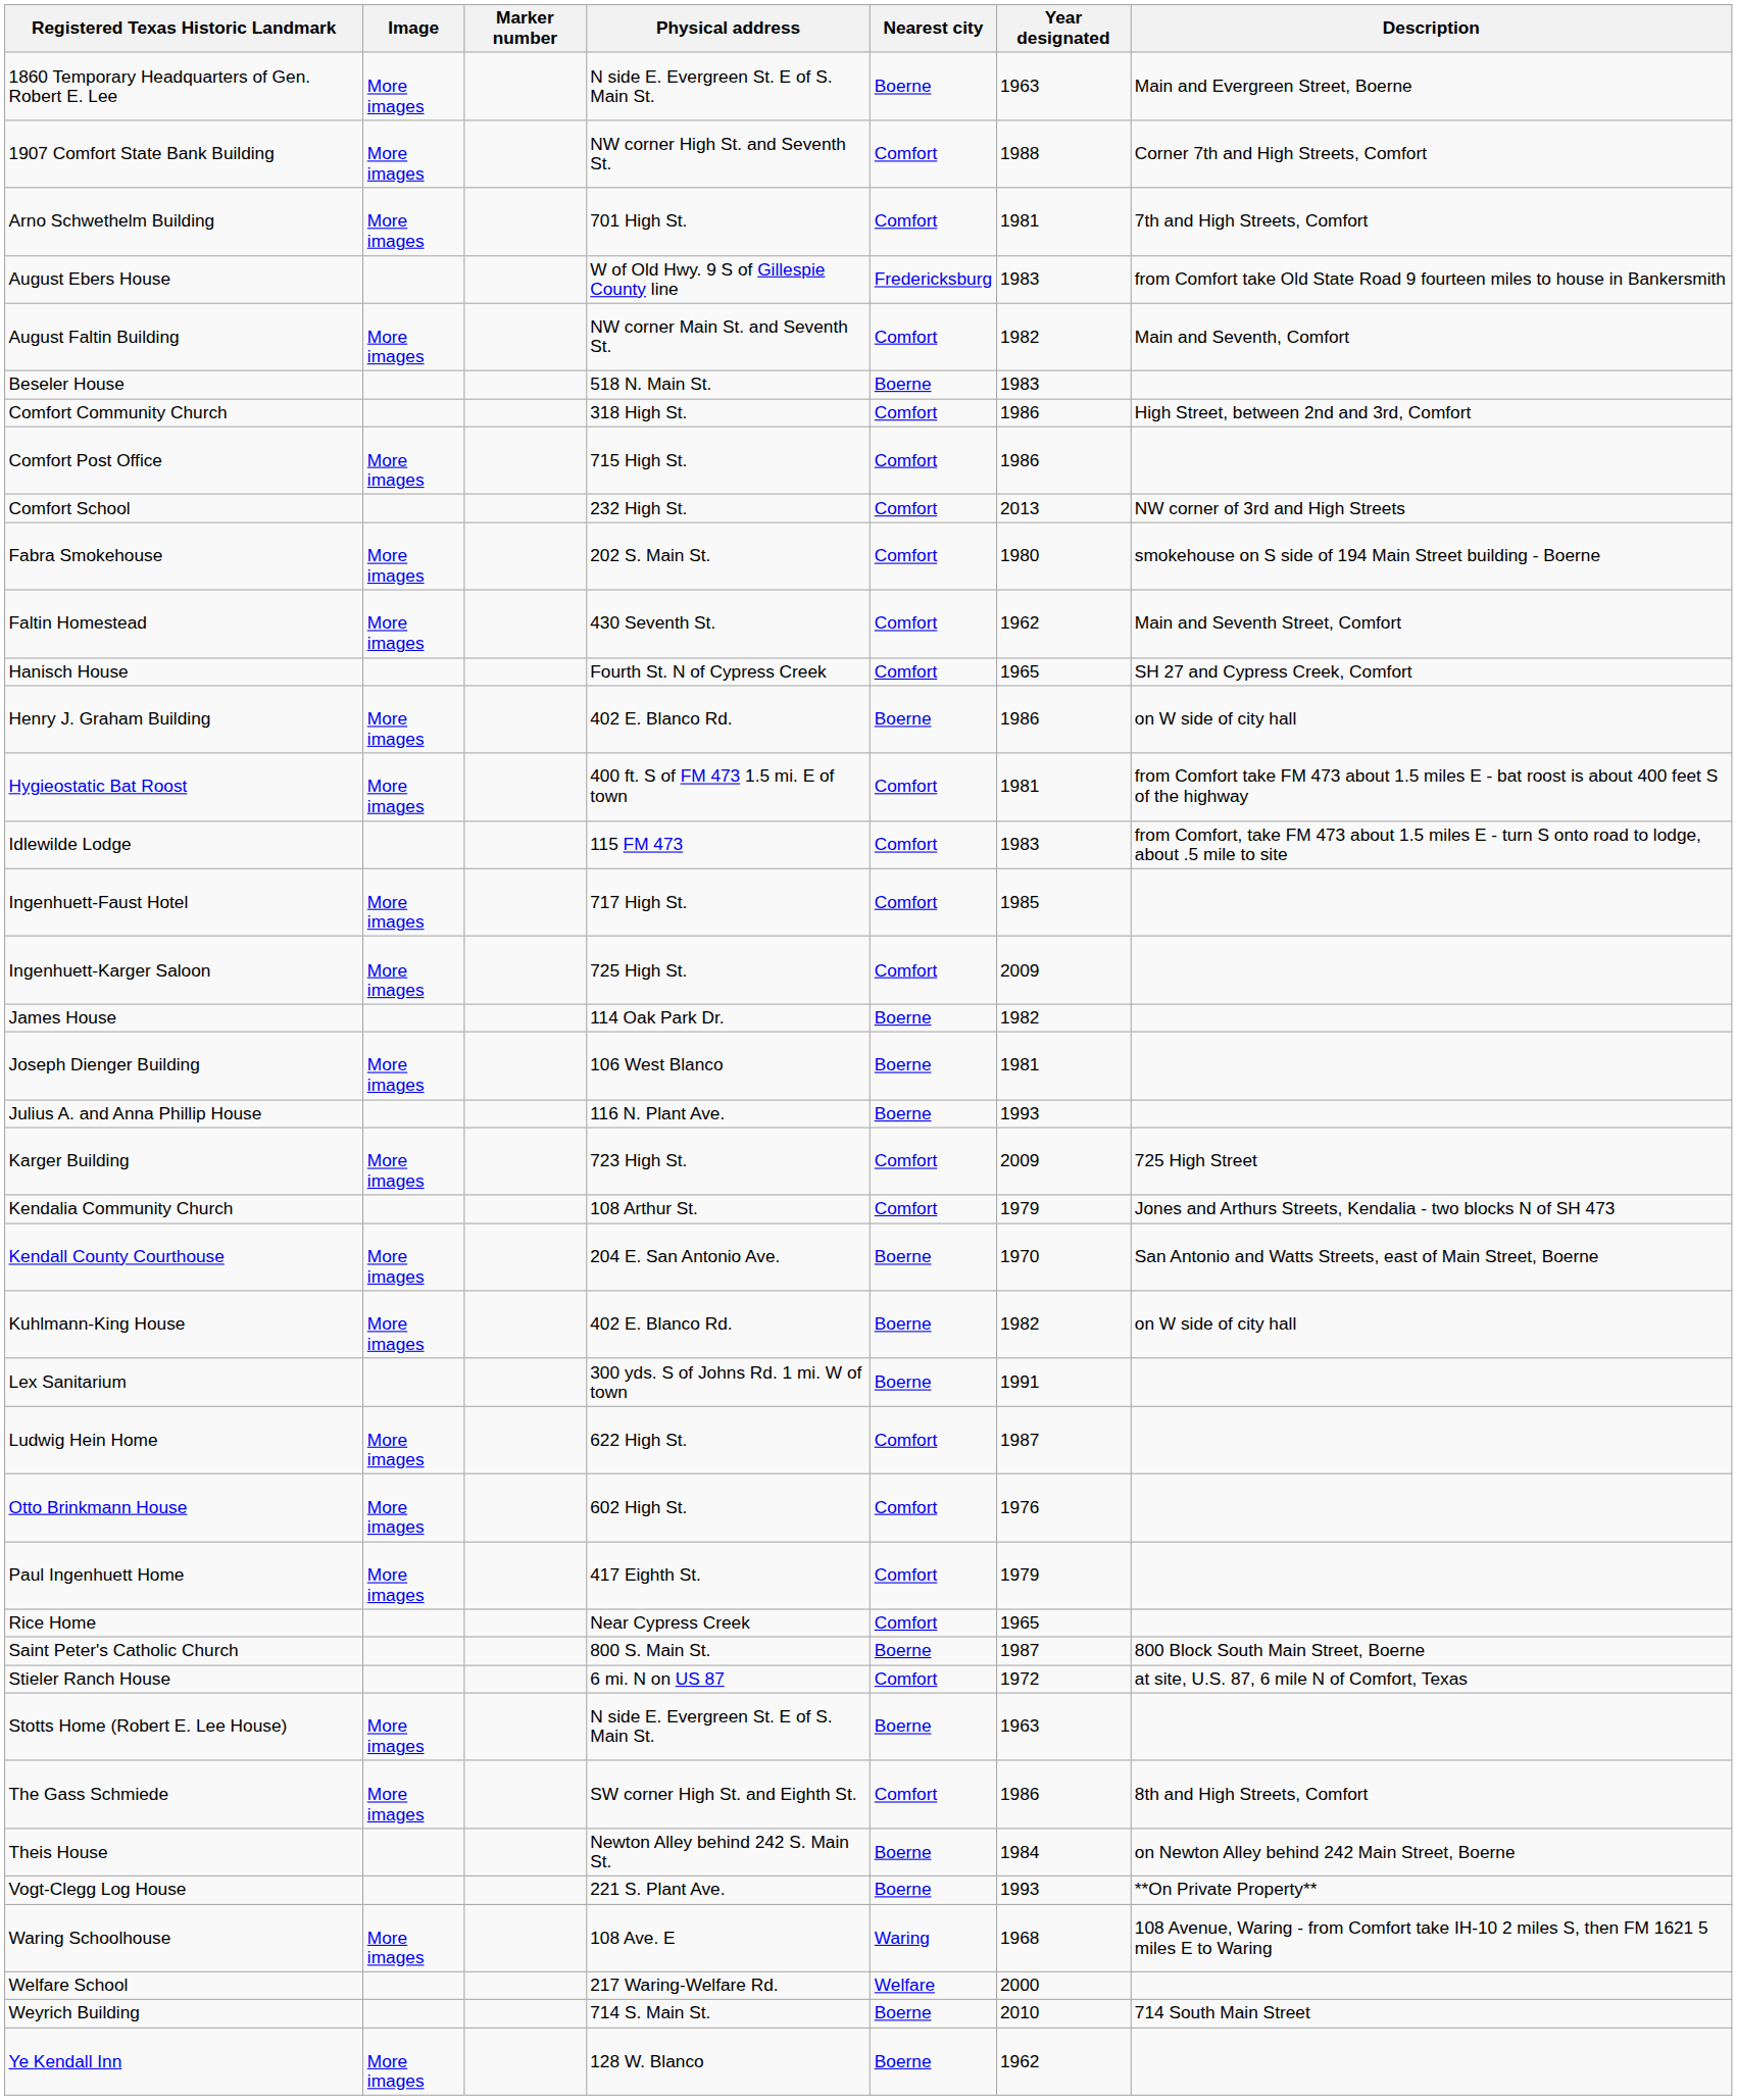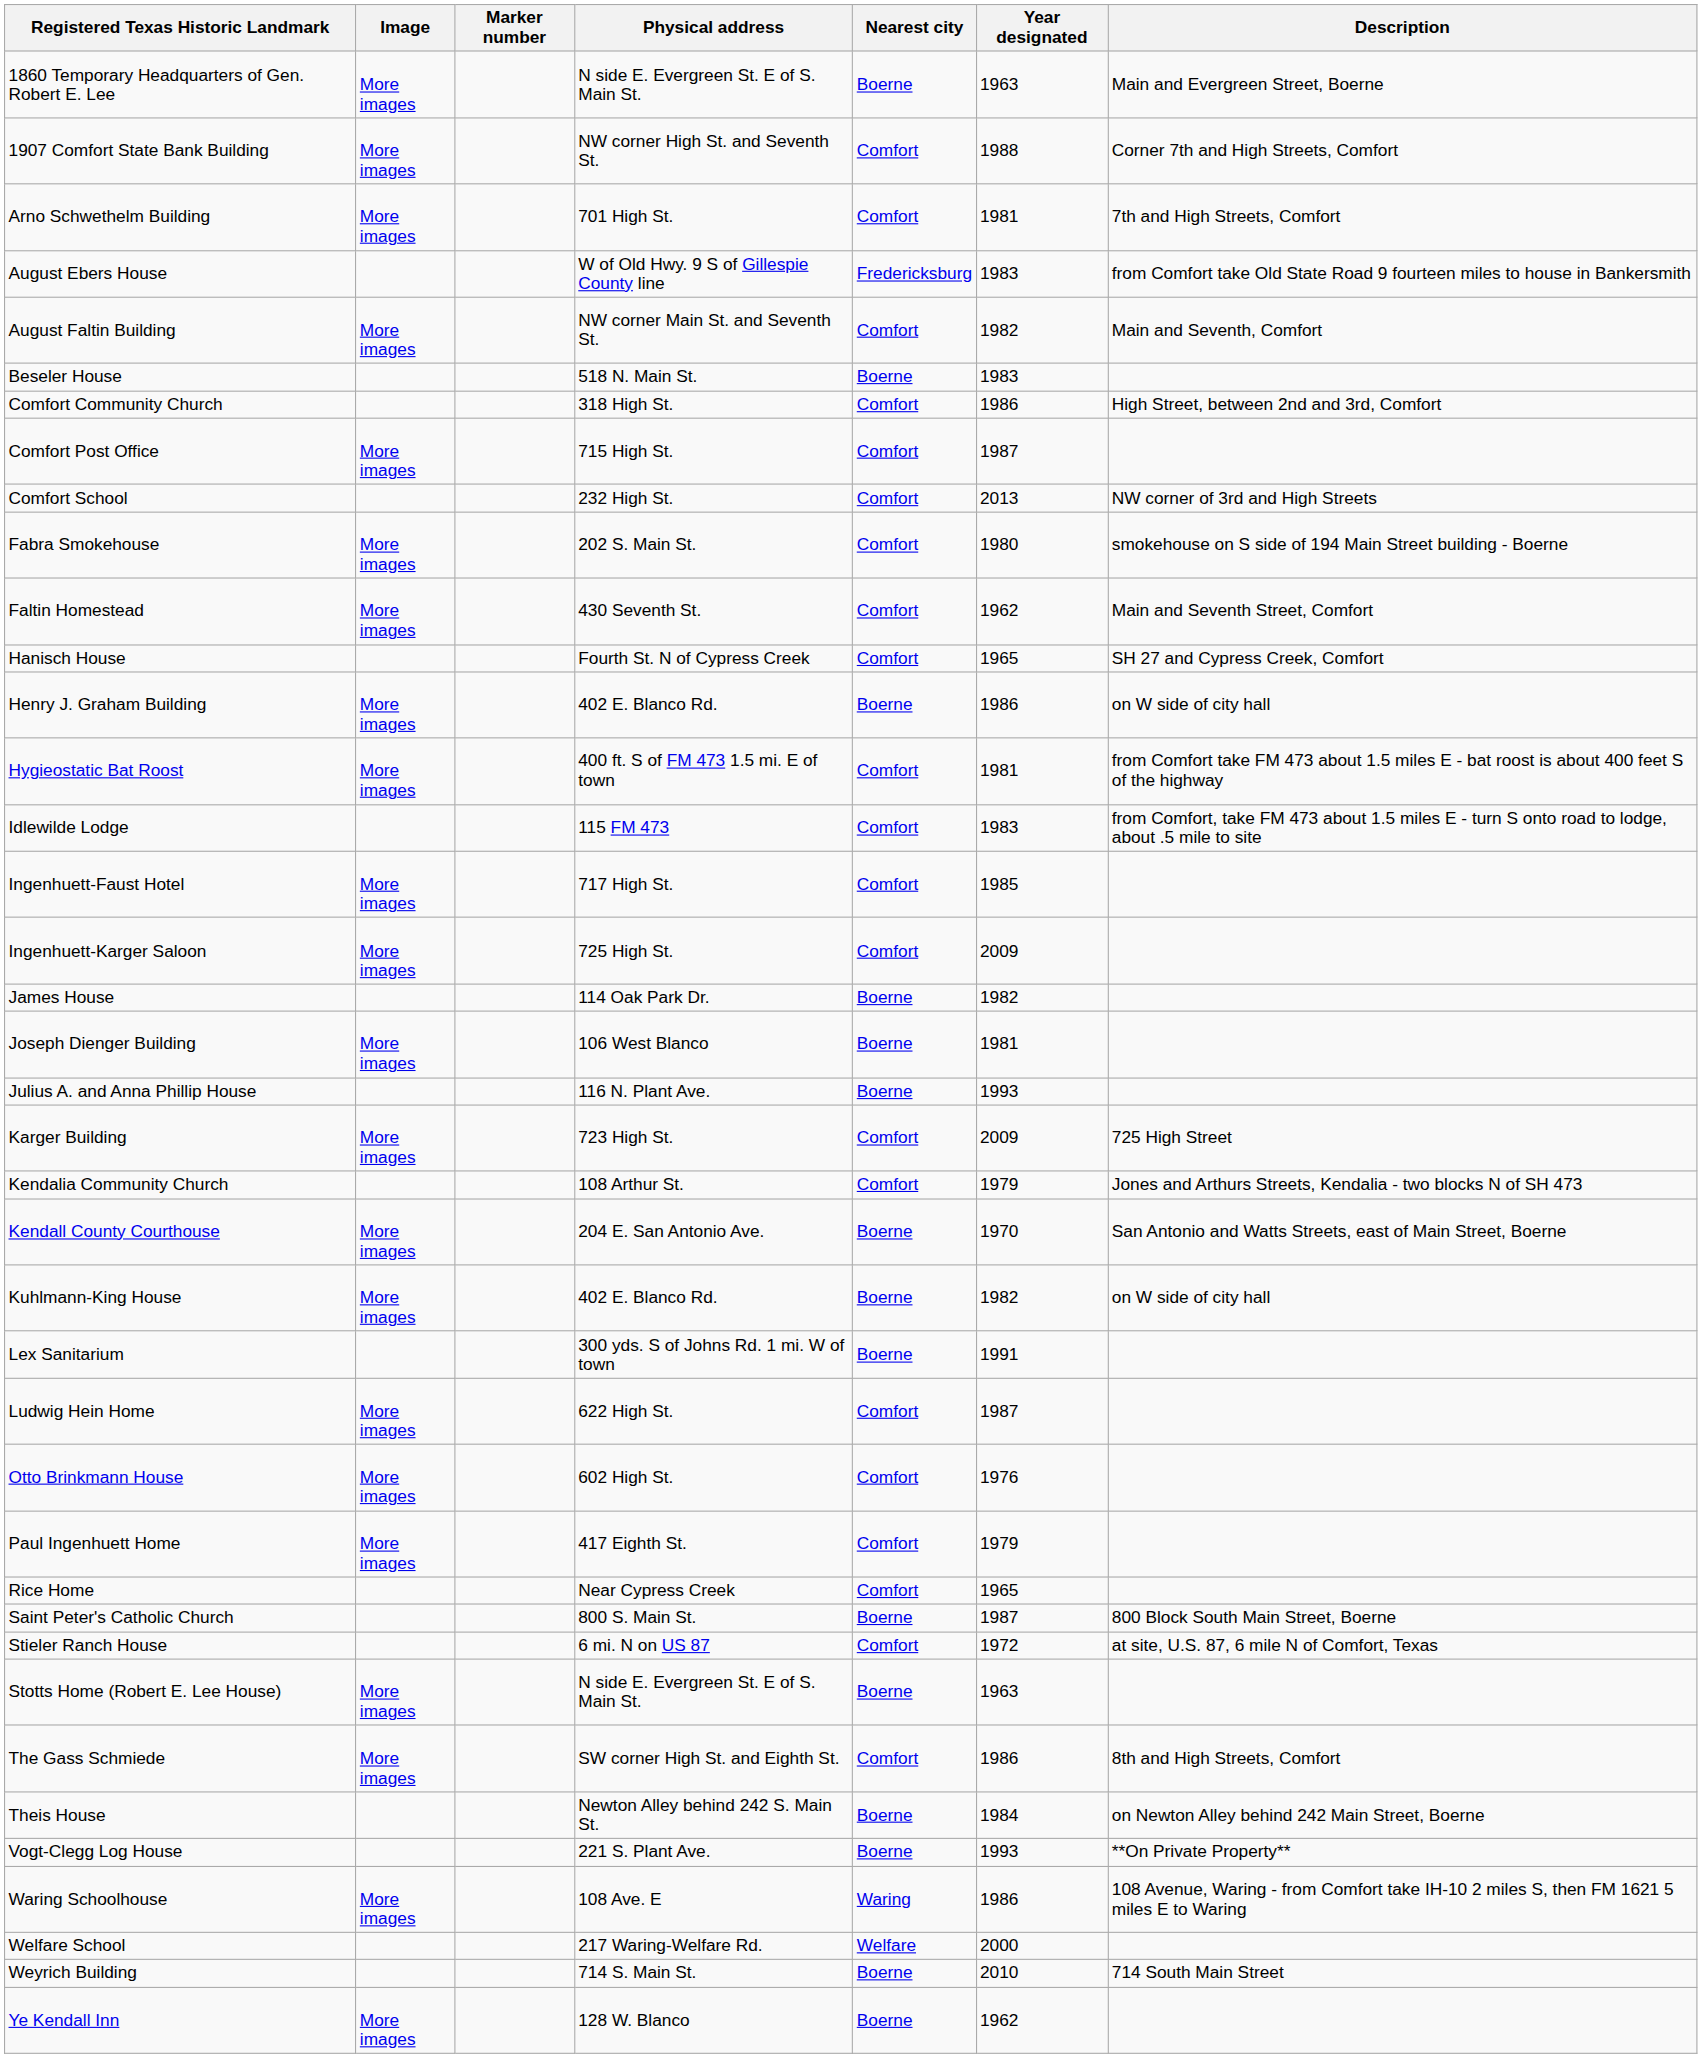Comfort Post Office | Year designated: 1986 -> 1987
Waring Schoolhouse | Year designated: 1968 -> 1986
